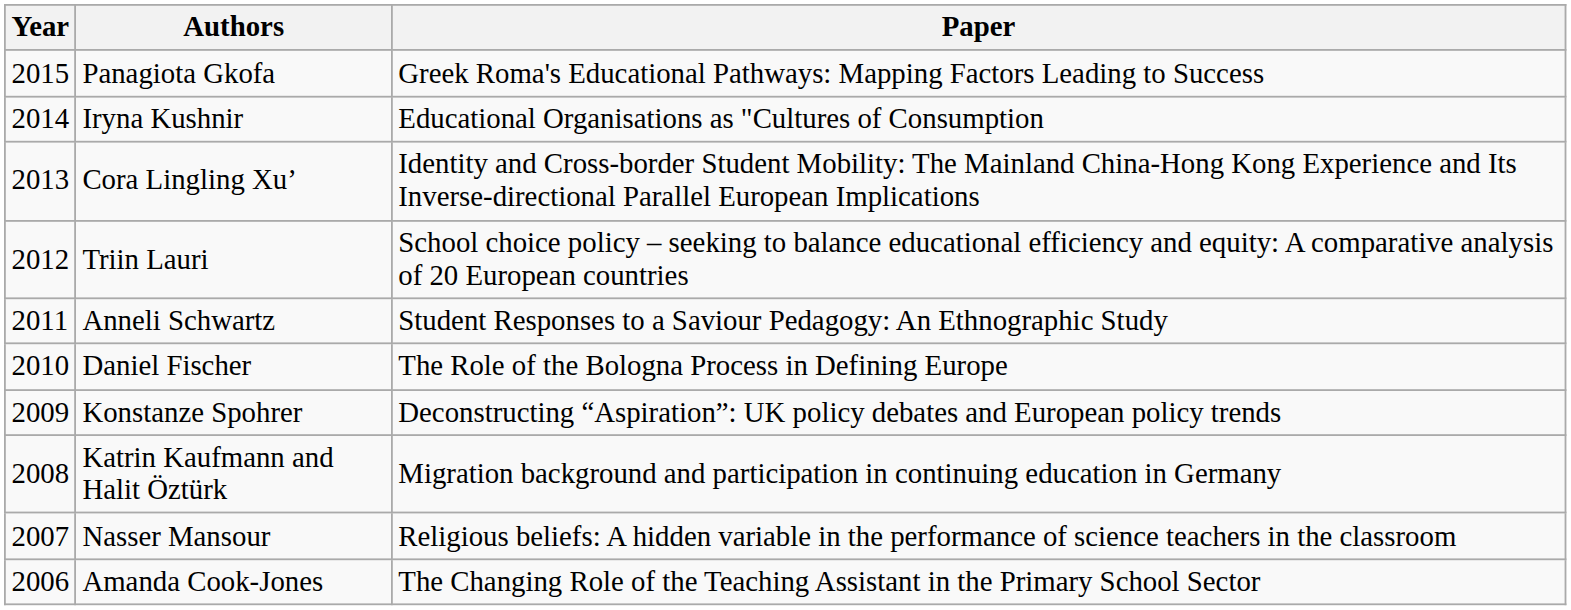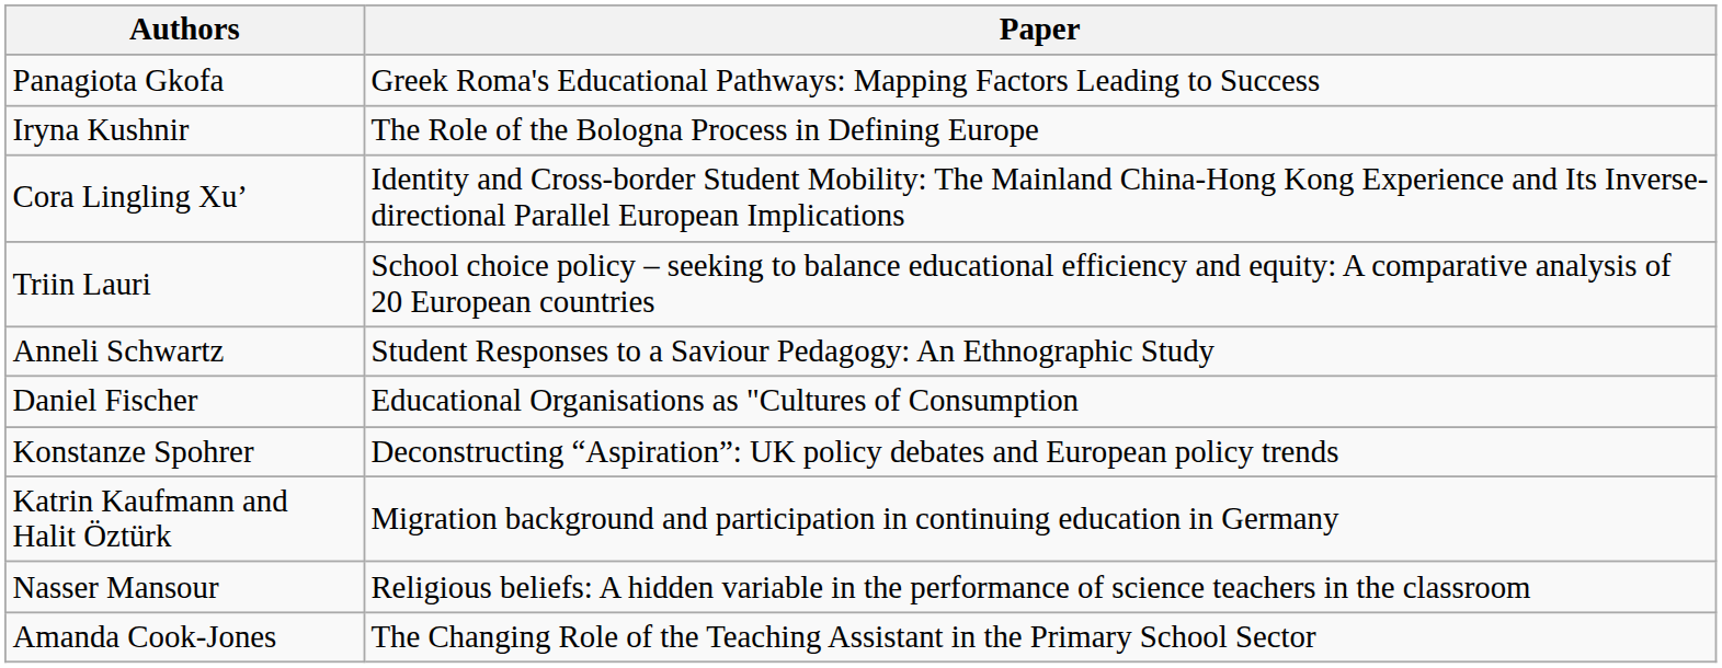- column: Year | 2015 | 2014 | 2013 | 2012 | 2011 | 2010 | 2009 | 2008 | 2007 | 2006
Iryna Kushnir | Paper: Educational Organisations as "Cultures of Consumption -> The Role of the Bologna Process in Defining Europe
Daniel Fischer | Paper: The Role of the Bologna Process in Defining Europe -> Educational Organisations as "Cultures of Consumption
